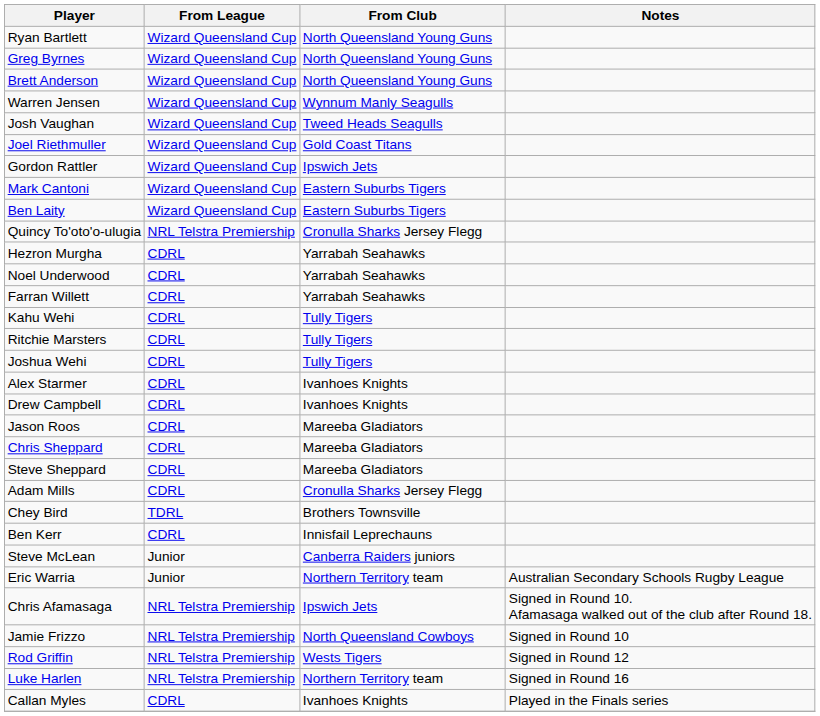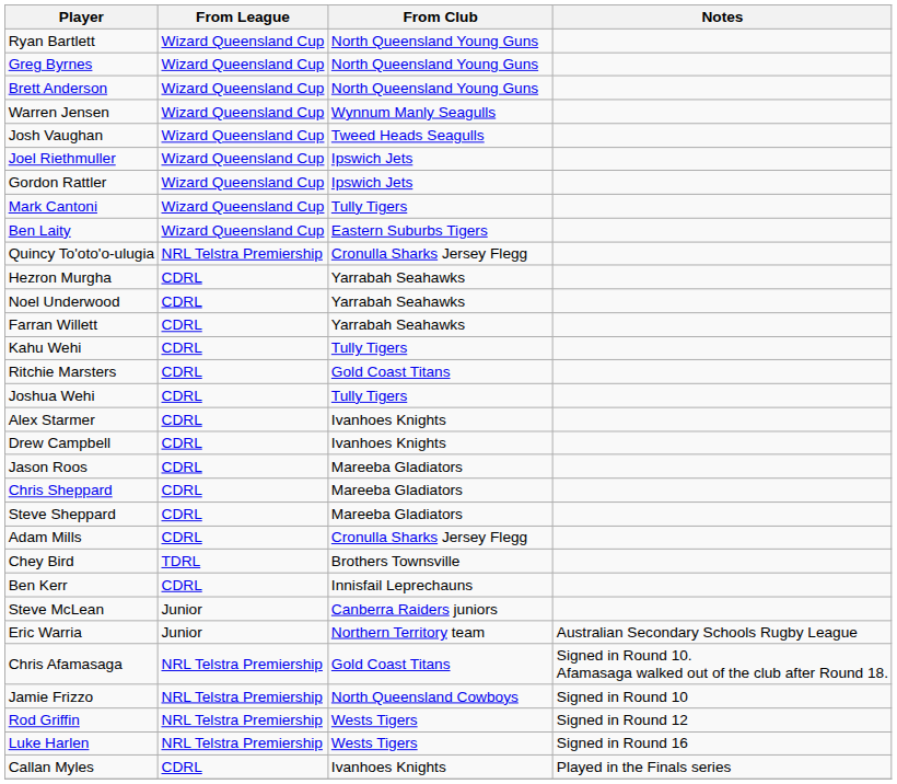Joel Riethmuller | From Club: Gold Coast Titans -> Ipswich Jets
Mark Cantoni | From Club: Eastern Suburbs Tigers -> Tully Tigers
Ritchie Marsters | From Club: Tully Tigers -> Gold Coast Titans
Chris Afamasaga | From Club: Ipswich Jets -> Gold Coast Titans
Luke Harlen | From Club: Northern Territory team -> Wests Tigers
